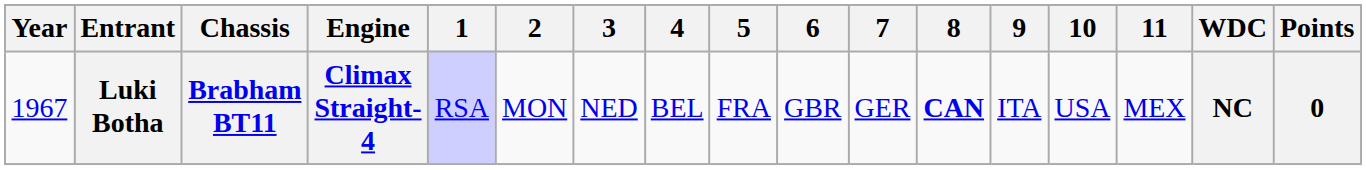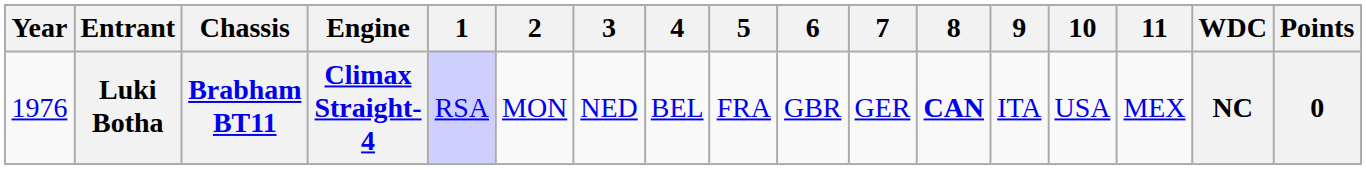Luki Botha | Year: 1967 -> 1976
